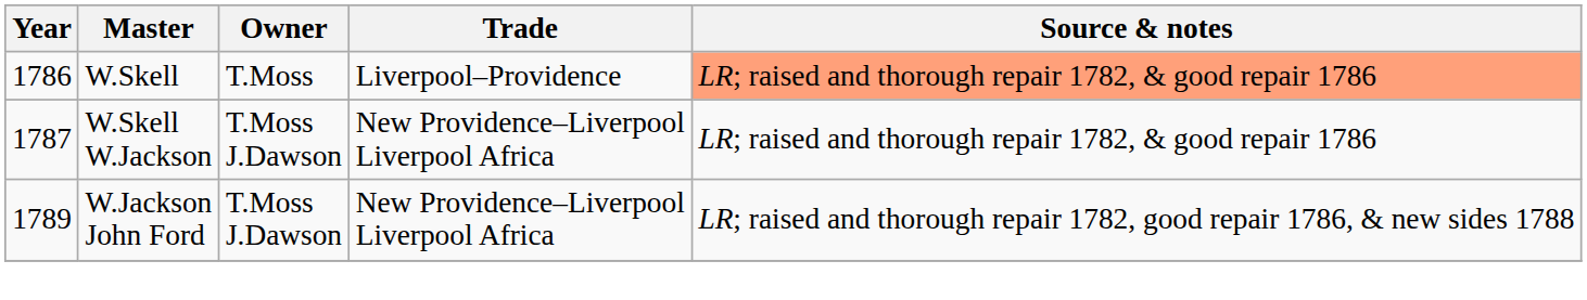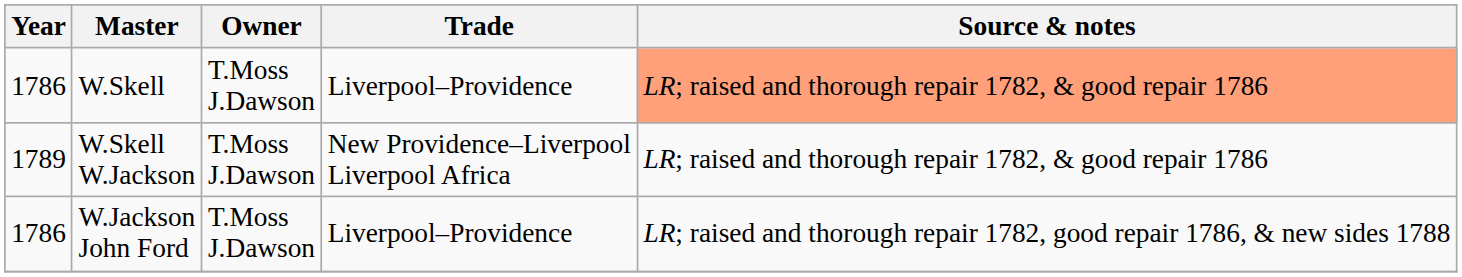W.Skell | Owner: T.Moss -> T.Moss J.Dawson
W.Skell W.Jackson | Year: 1787 -> 1789
W.Jackson John Ford | Year: 1789 -> 1786
W.Jackson John Ford | Trade: New Providence–Liverpool Liverpool Africa -> Liverpool–Providence
